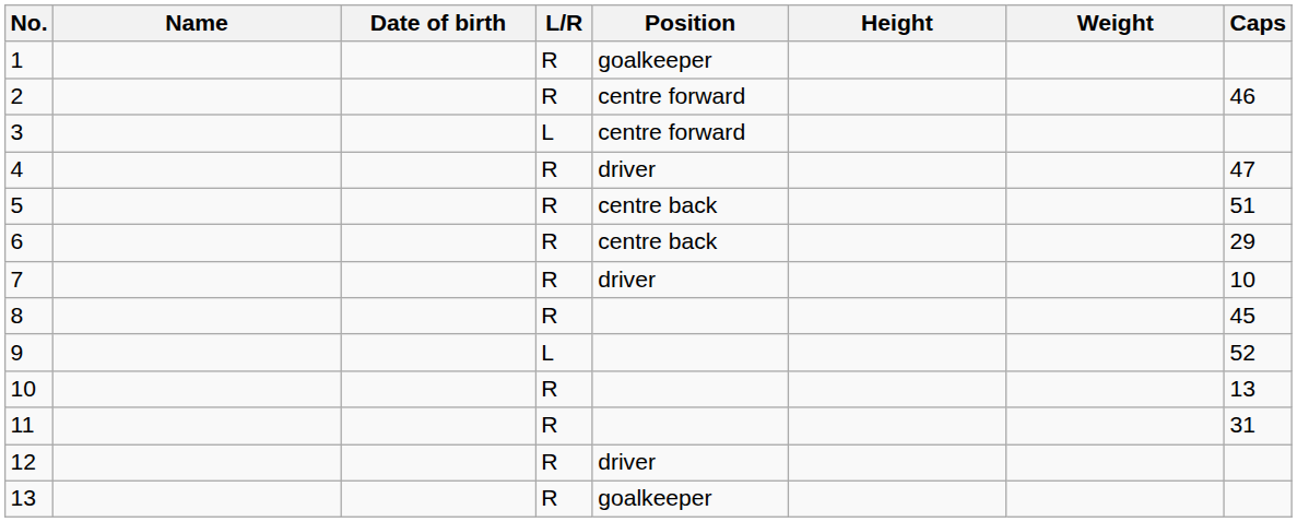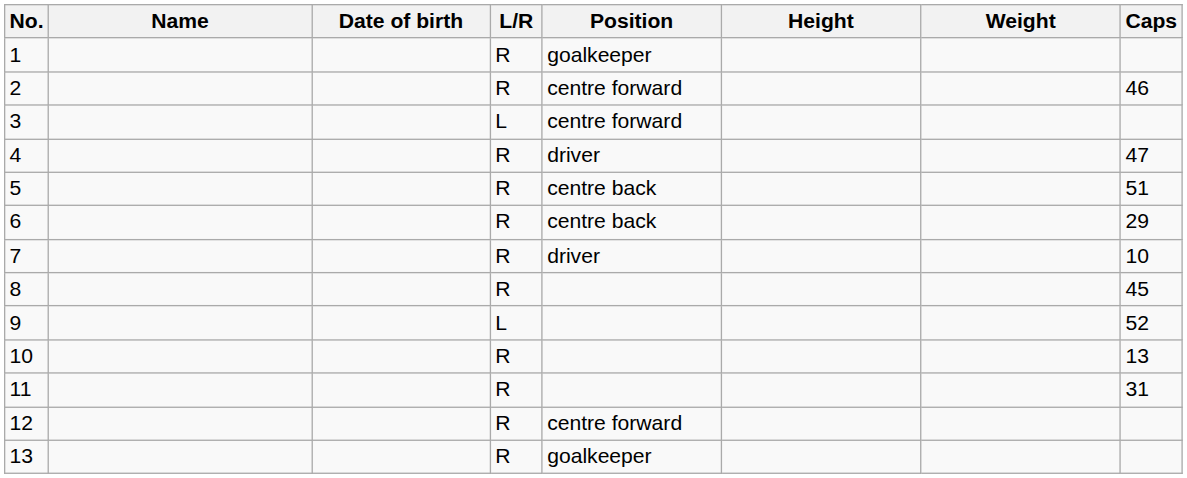12 | Position: driver -> centre forward
